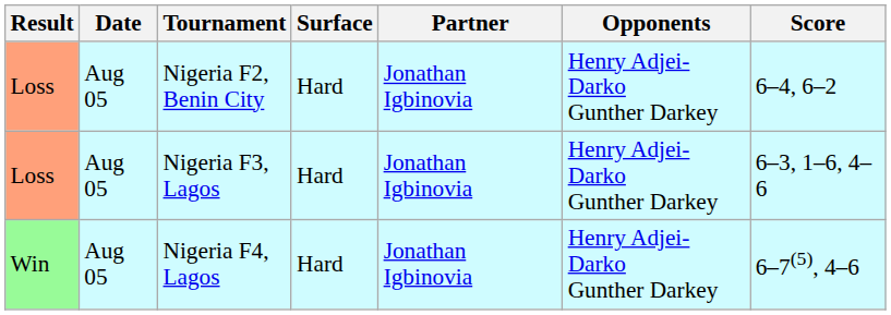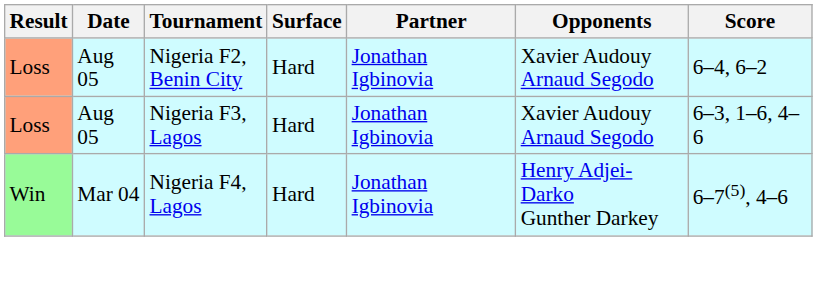Nigeria F2, Benin City | Opponents: Henry Adjei-Darko Gunther Darkey -> Xavier Audouy Arnaud Segodo
Nigeria F3, Lagos | Opponents: Henry Adjei-Darko Gunther Darkey -> Xavier Audouy Arnaud Segodo
Nigeria F4, Lagos | Date: Aug 05 -> Mar 04
